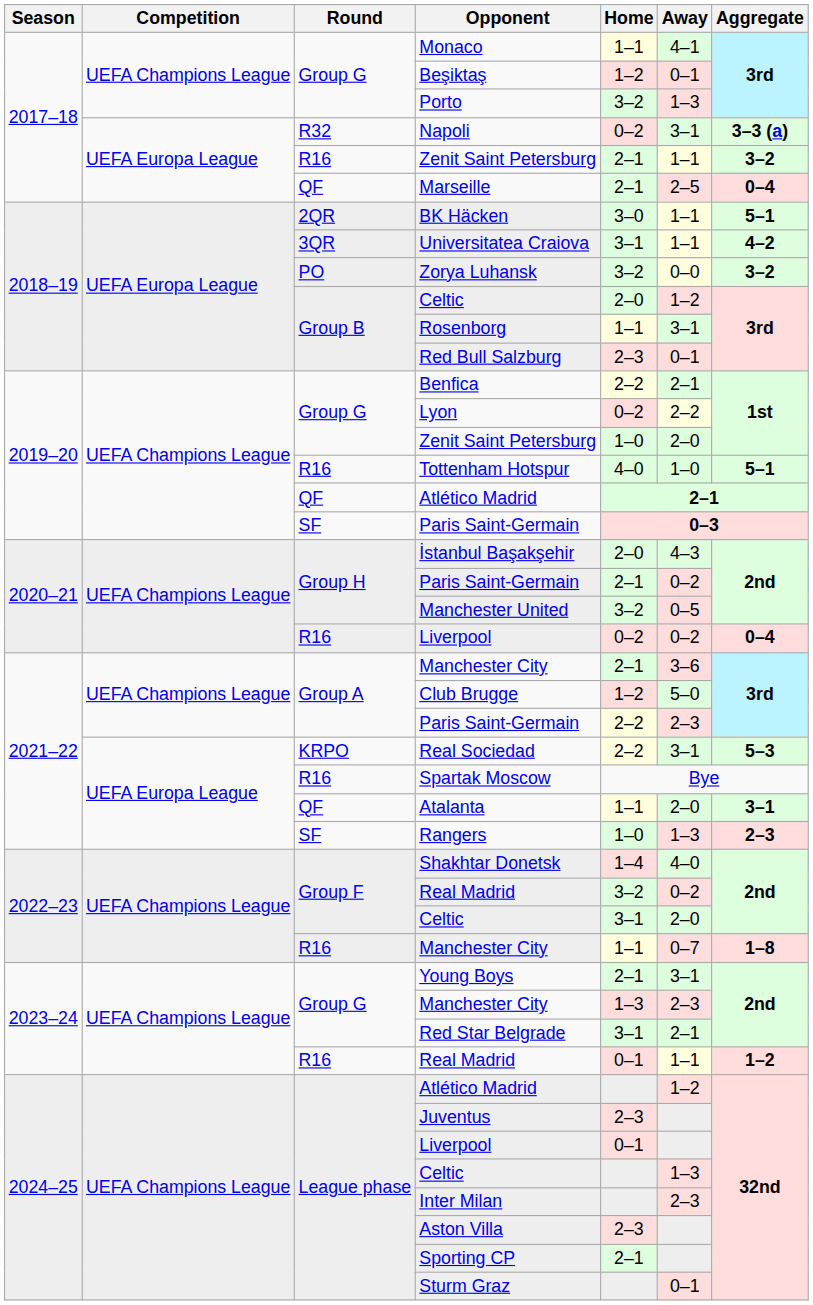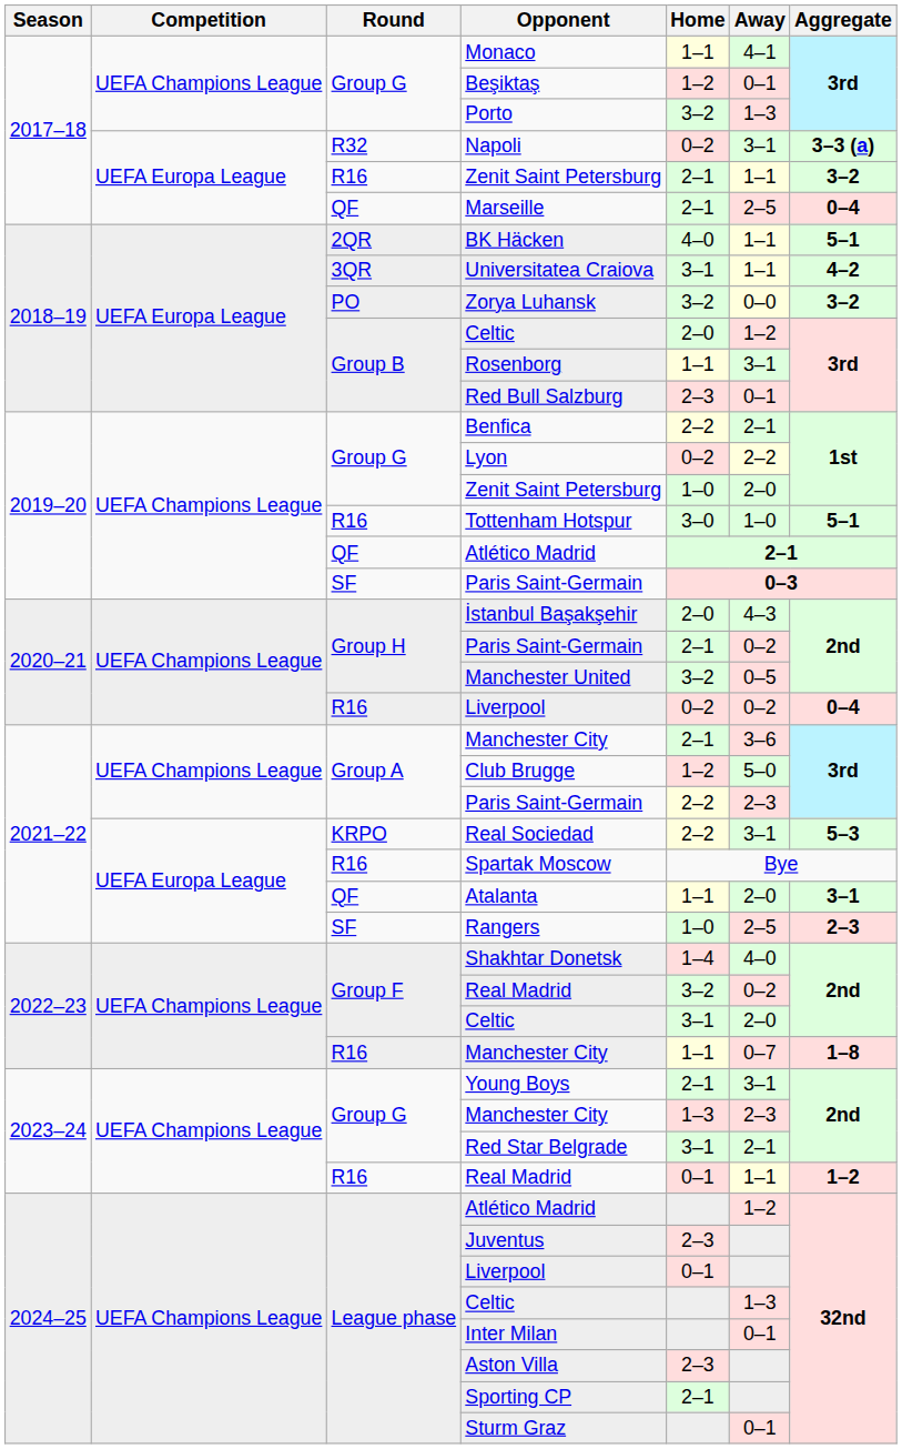BK Häcken | Home: 3–0 -> 4–0
Tottenham Hotspur | Home: 4–0 -> 3–0
Rangers | Away: 1–3 -> 2–5
Inter Milan | Away: 2–3 -> 0–1
